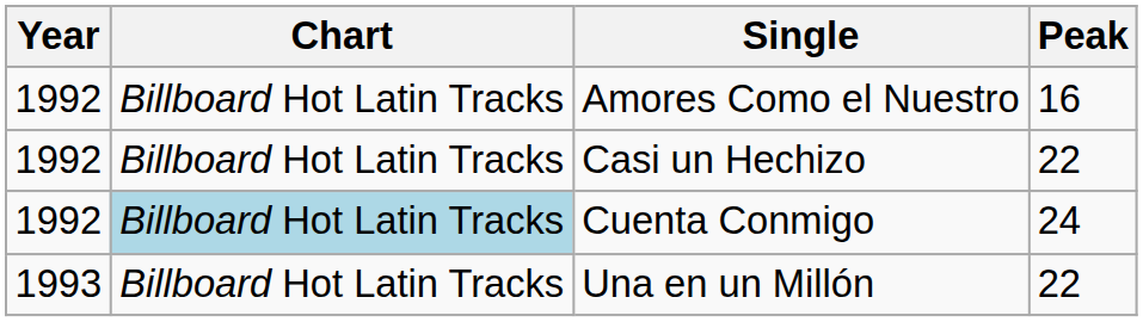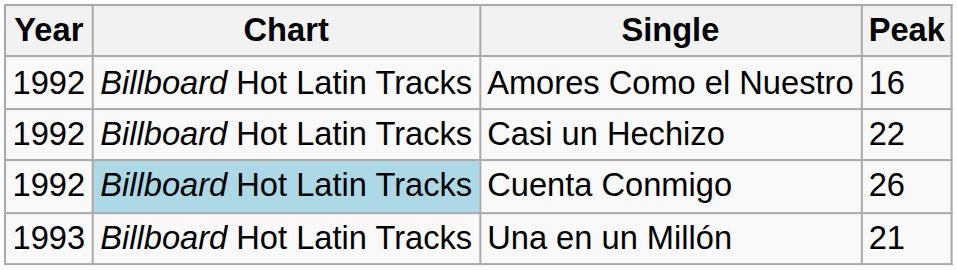Cuenta Conmigo | Peak: 24 -> 26
Una en un Millón | Peak: 22 -> 21
